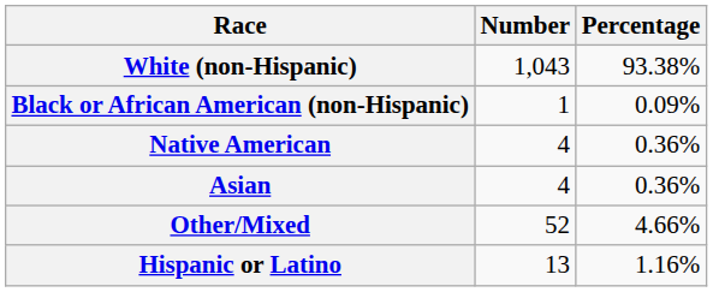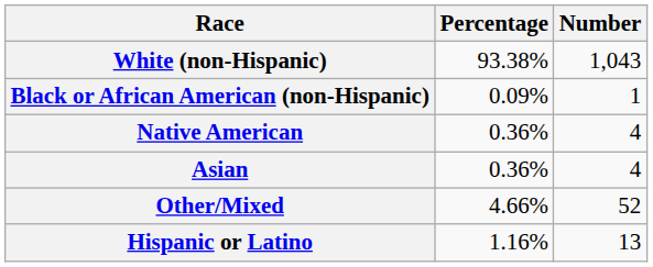columns swapped: Number <-> Percentage
